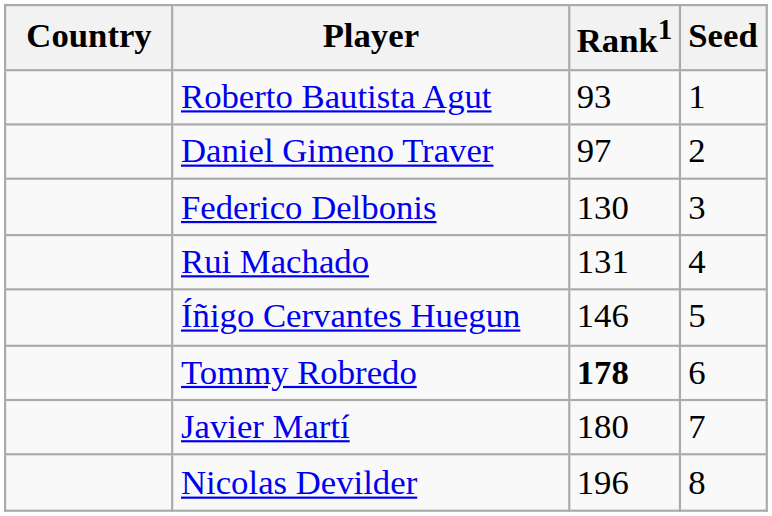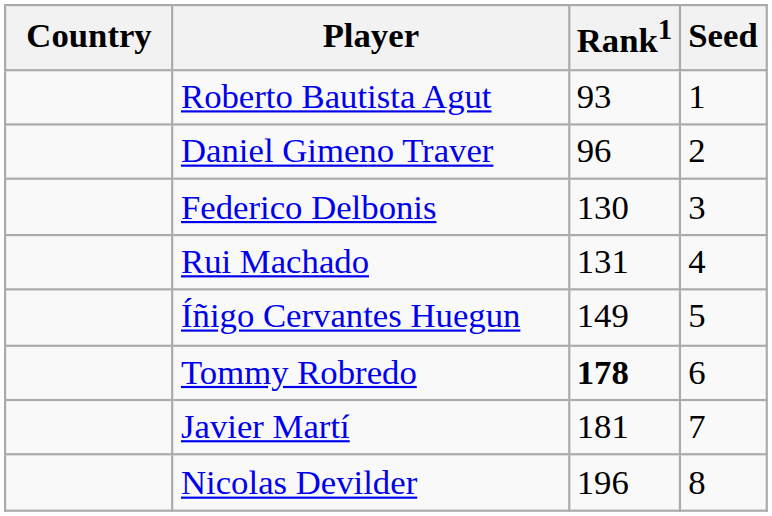Daniel Gimeno Traver | Rank1: 97 -> 96
Íñigo Cervantes Huegun | Rank1: 146 -> 149
Javier Martí | Rank1: 180 -> 181
